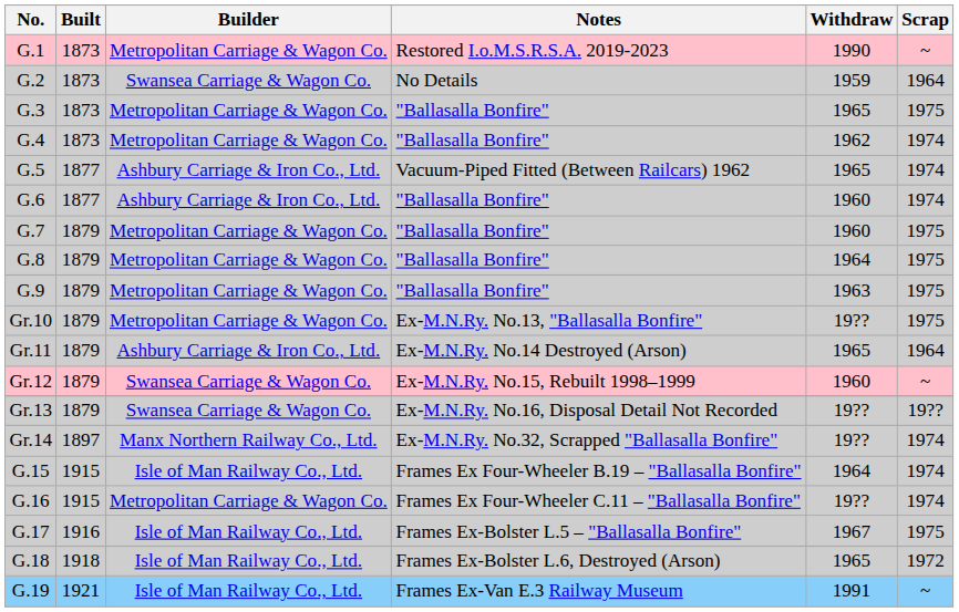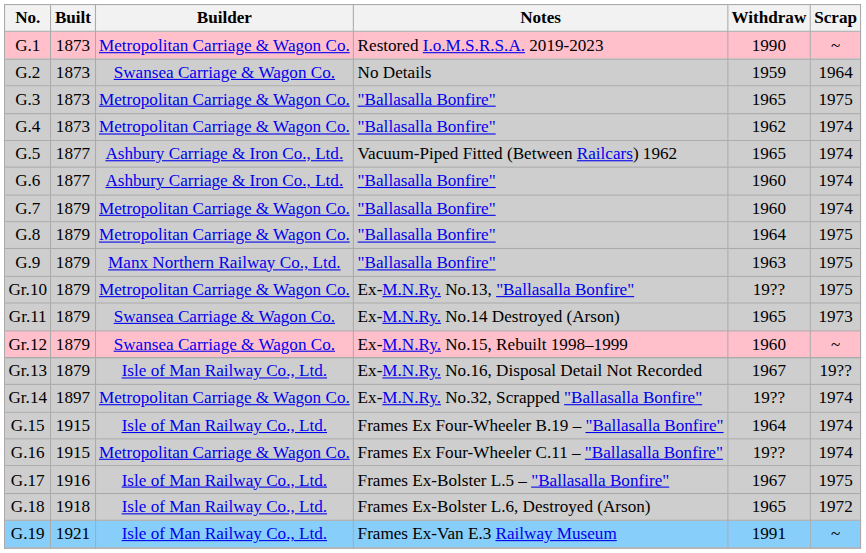G.7 | Scrap: 1975 -> 1974
G.9 | Builder: Metropolitan Carriage & Wagon Co. -> Manx Northern Railway Co., Ltd.
Gr.11 | Builder: Ashbury Carriage & Iron Co., Ltd. -> Swansea Carriage & Wagon Co.
Gr.11 | Scrap: 1964 -> 1973
Gr.13 | Builder: Swansea Carriage & Wagon Co. -> Isle of Man Railway Co., Ltd.
Gr.13 | Withdraw: 19?? -> 1967
Gr.14 | Builder: Manx Northern Railway Co., Ltd. -> Metropolitan Carriage & Wagon Co.
